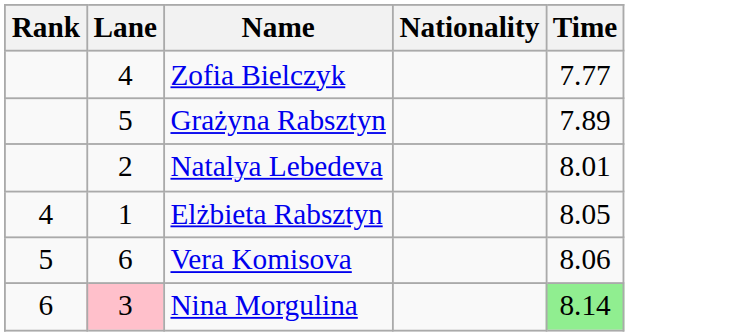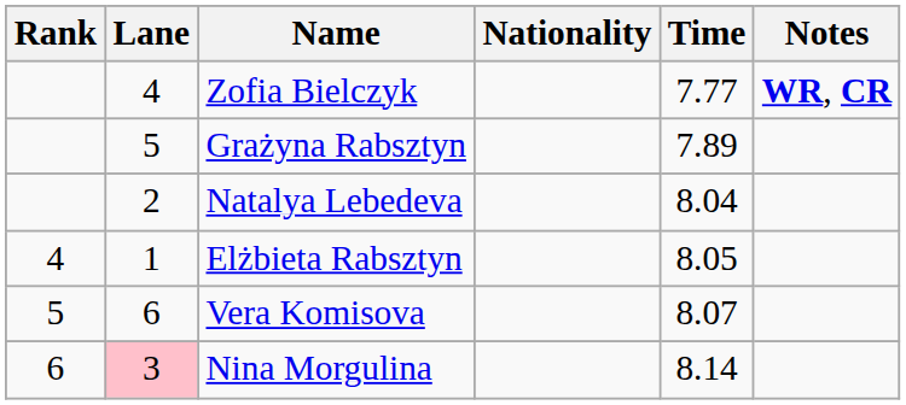+ column: Notes | WR, CR
Natalya Lebedeva | Time: 8.01 -> 8.04
Vera Komisova | Time: 8.06 -> 8.07
Nina Morgulina | Time: lightgreen background -> no background
